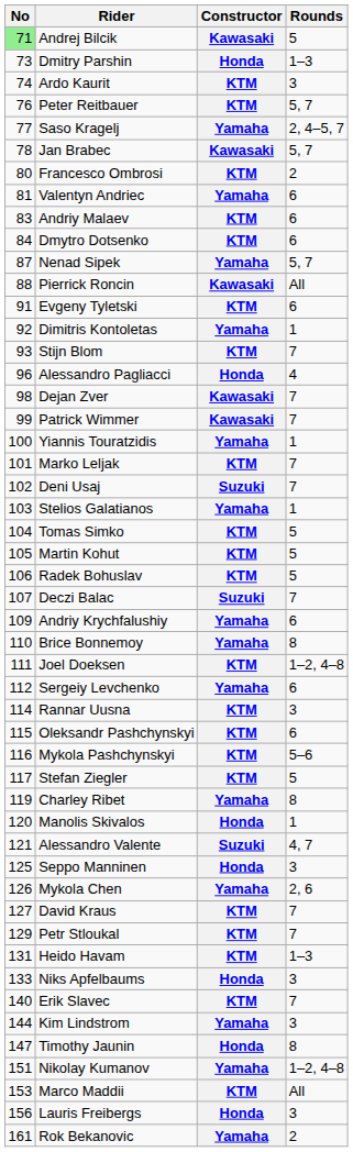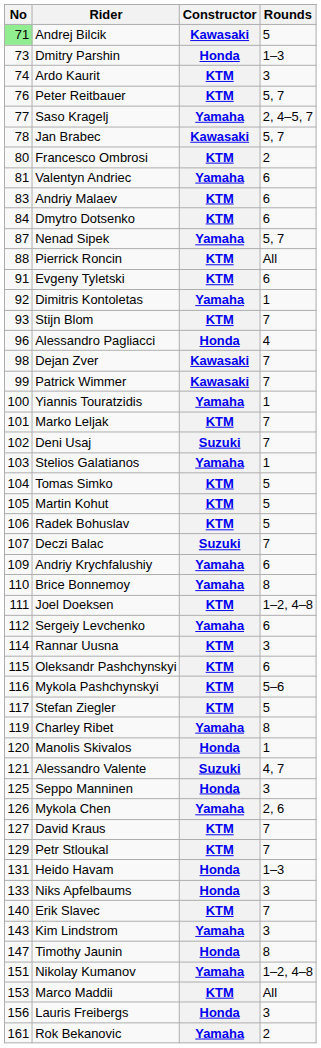Pierrick Roncin | Constructor: Kawasaki -> KTM
Heido Havam | Constructor: KTM -> Honda
Kim Lindstrom | No: 144 -> 143
